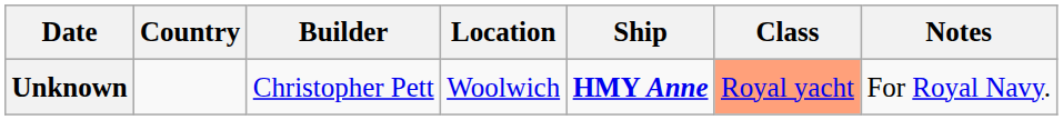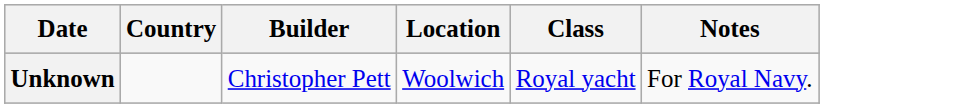- column: Ship | HMY Anne
Unknown | Class: lightsalmon background -> no background
